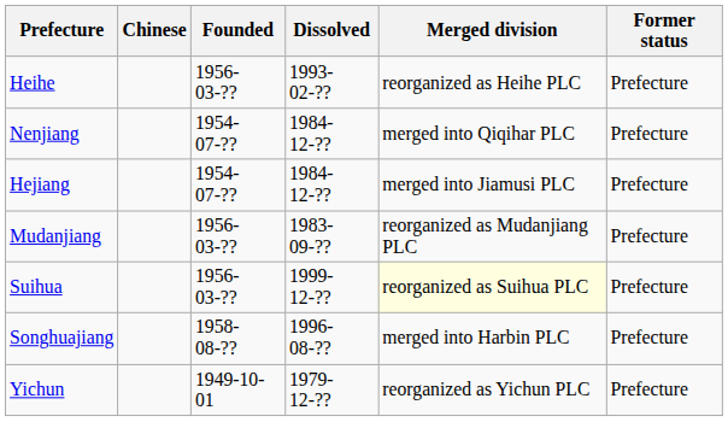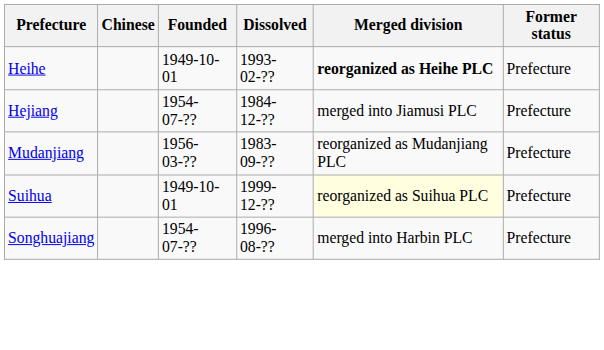Heihe | Founded: 1956-03-?? -> 1949-10-01
Heihe | Merged division: normal -> bold
- row: Nenjiang | 1954-07-?? | 1984-12-?? | merged into Qiqihar PLC | Prefecture
Suihua | Founded: 1956-03-?? -> 1949-10-01
Songhuajiang | Founded: 1958-08-?? -> 1954-07-??
- row: Yichun | 1949-10-01 | 1979-12-?? | reorganized as Yichun PLC | Prefecture
